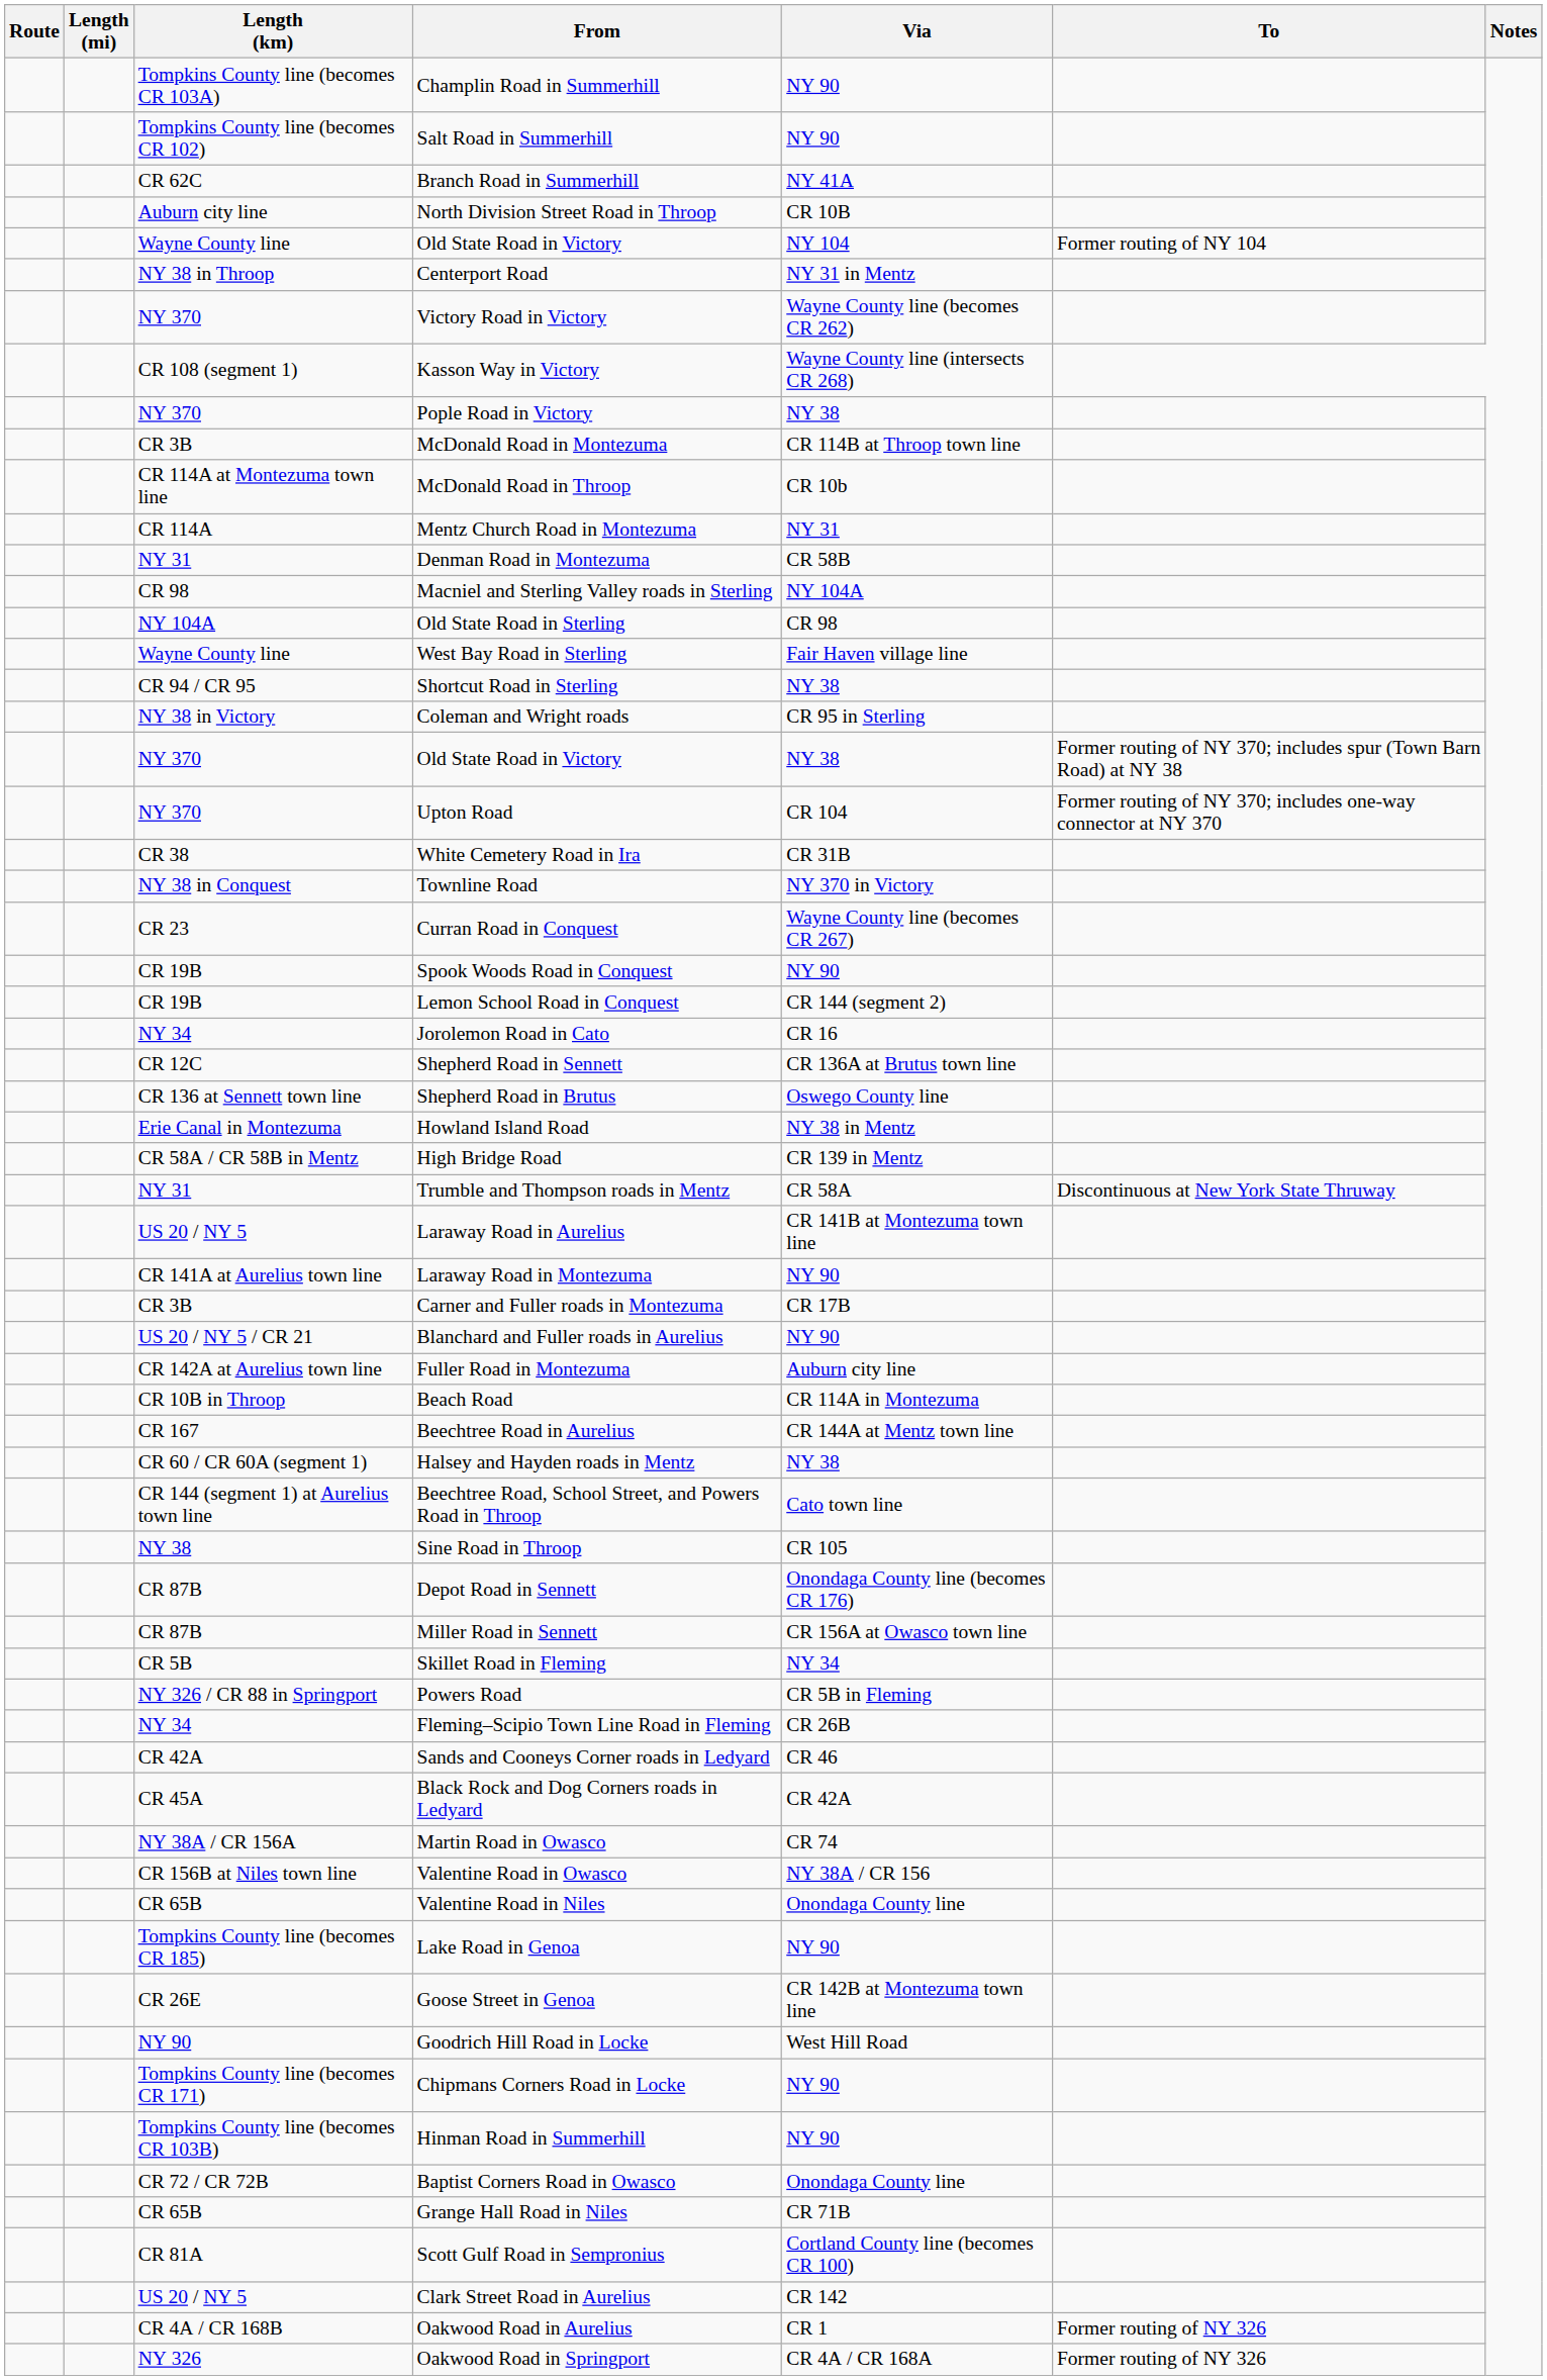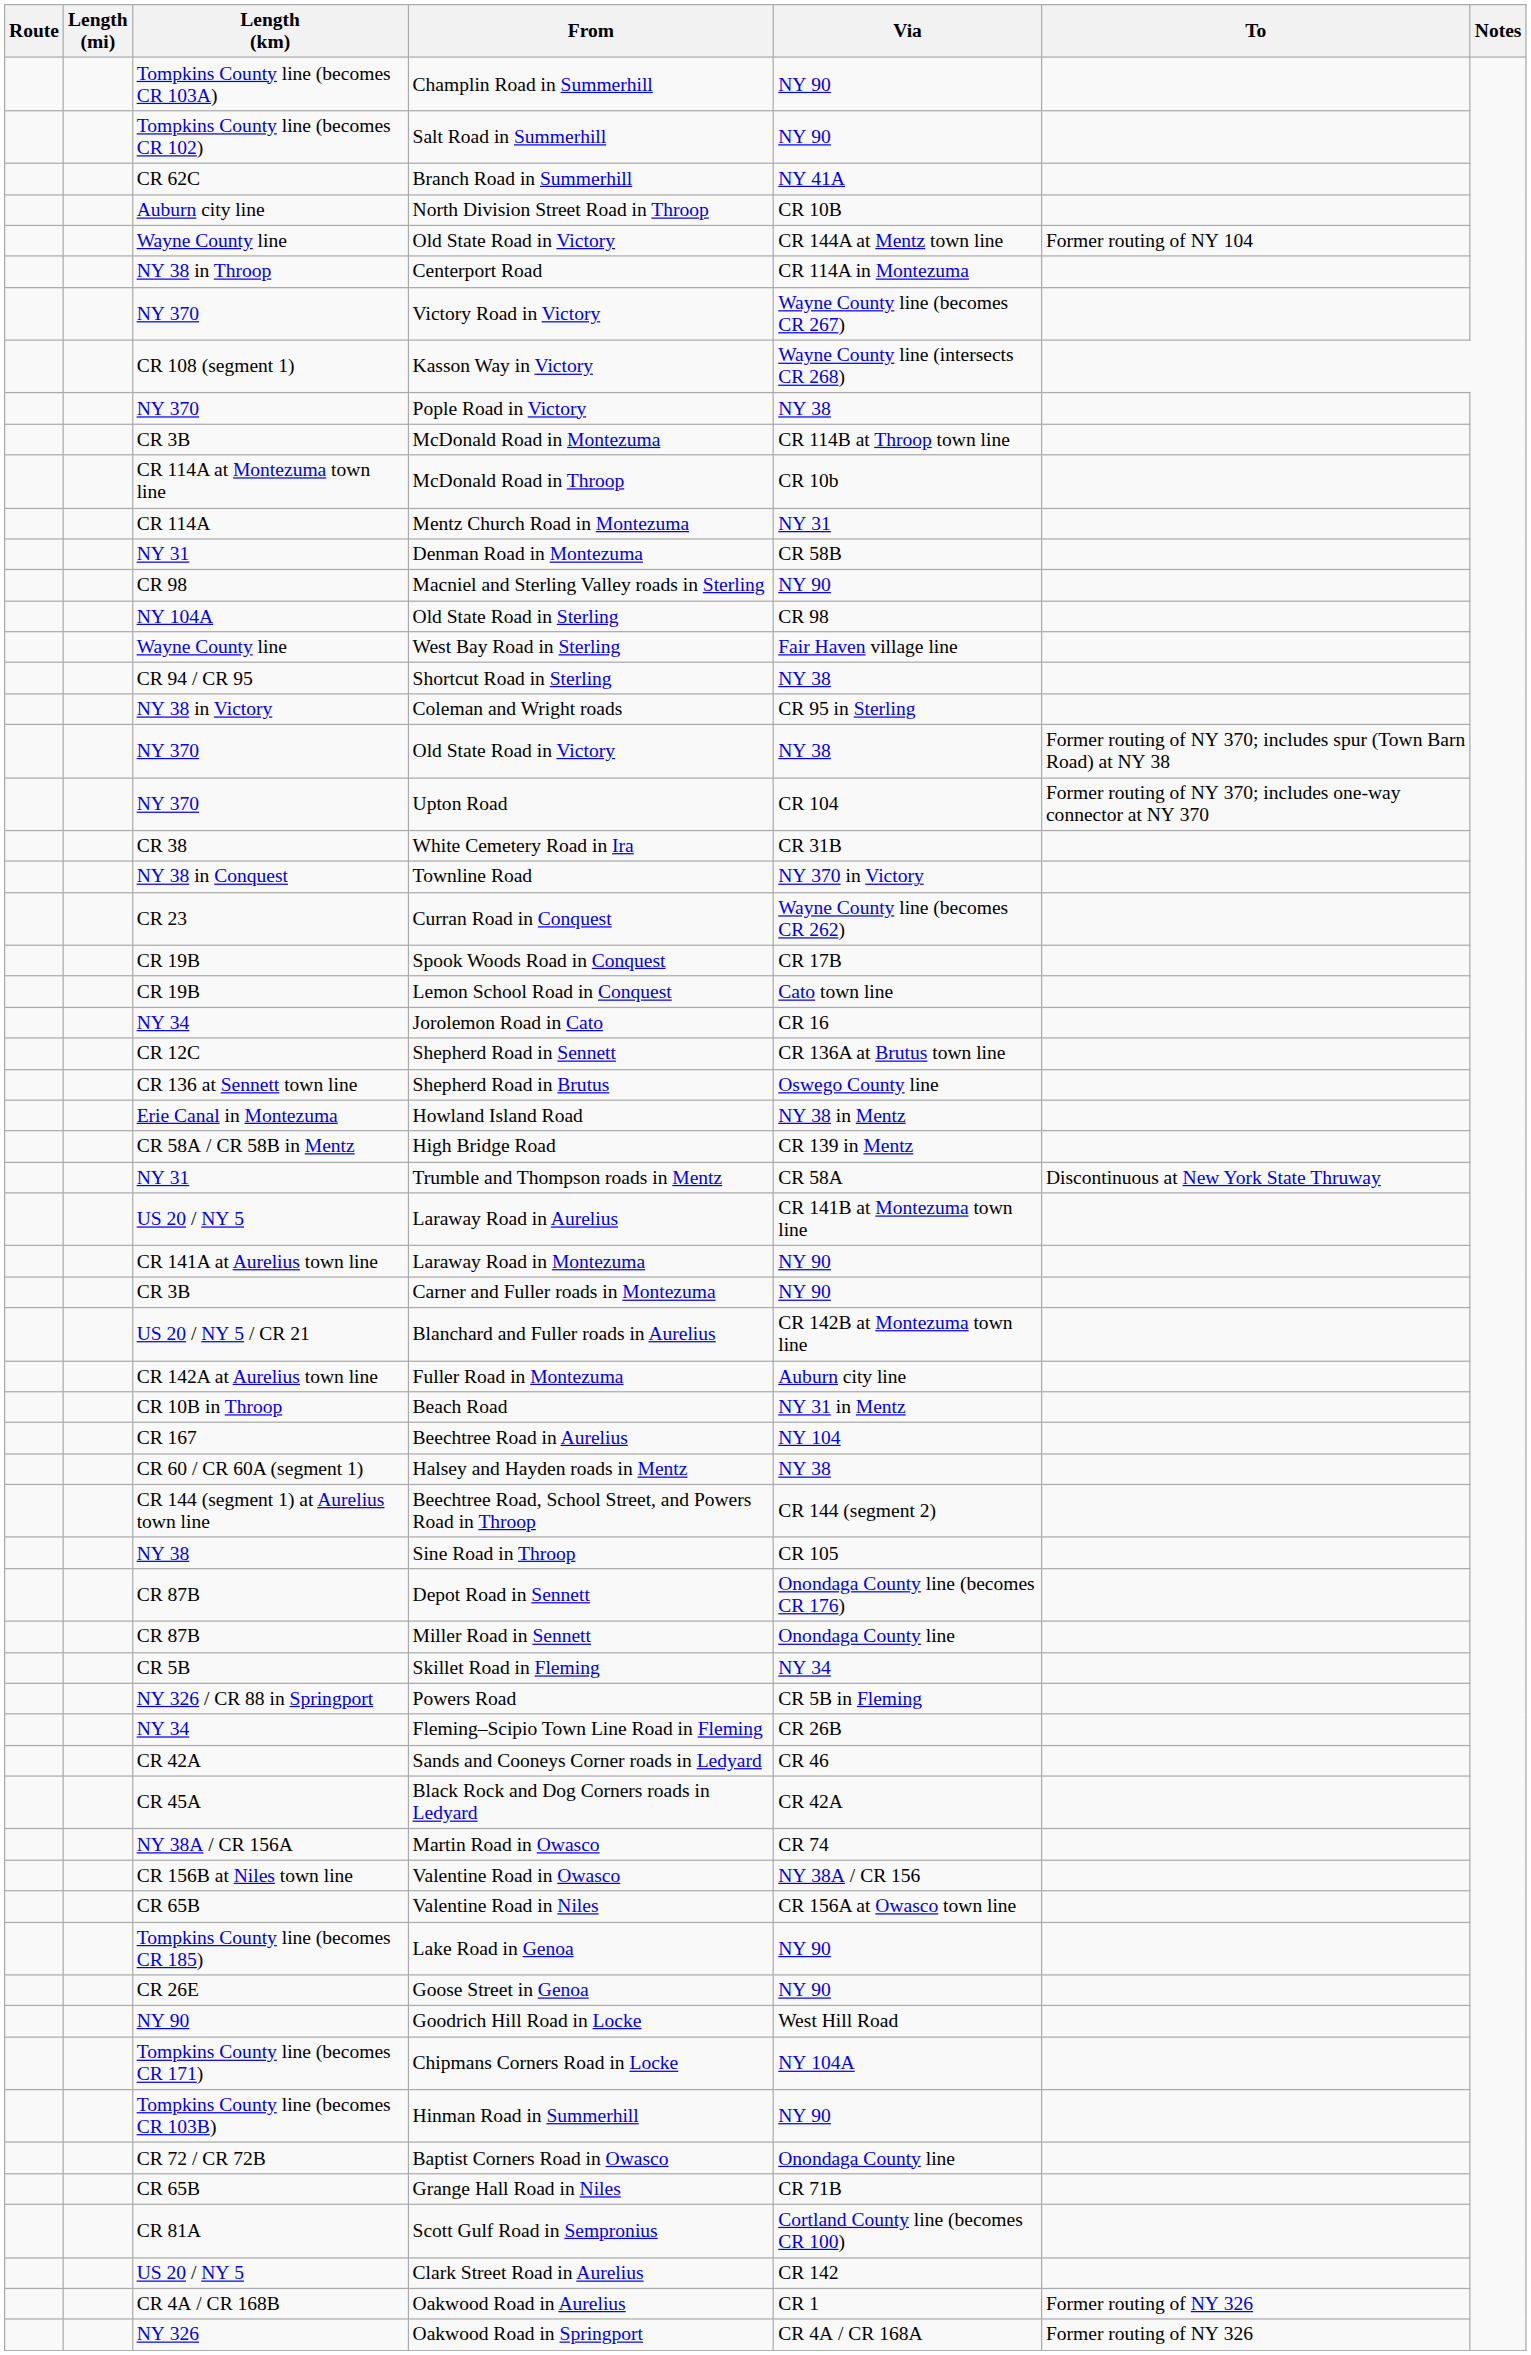Wayne County line / Old State Road in Victory | Via: NY 104 -> CR 144A at Mentz town line
Centerport Road | Via: NY 31 in Mentz -> CR 114A in Montezuma
Victory Road in Victory | Via: Wayne County line (becomes CR 262) -> Wayne County line (becomes CR 267)
Macniel and Sterling Valley roads in Sterling | Via: NY 104A -> NY 90
Curran Road in Conquest | Via: Wayne County line (becomes CR 267) -> Wayne County line (becomes CR 262)
Spook Woods Road in Conquest | Via: NY 90 -> CR 17B
Lemon School Road in Conquest | Via: CR 144 (segment 2) -> Cato town line
Carner and Fuller roads in Montezuma | Via: CR 17B -> NY 90
Blanchard and Fuller roads in Aurelius | Via: NY 90 -> CR 142B at Montezuma town line
Beach Road | Via: CR 114A in Montezuma -> NY 31 in Mentz
Beechtree Road in Aurelius | Via: CR 144A at Mentz town line -> NY 104
Beechtree Road, School Street, and Powers Road in Throop | Via: Cato town line -> CR 144 (segment 2)
Miller Road in Sennett | Via: CR 156A at Owasco town line -> Onondaga County line
Valentine Road in Niles | Via: Onondaga County line -> CR 156A at Owasco town line
Goose Street in Genoa | Via: CR 142B at Montezuma town line -> NY 90
Chipmans Corners Road in Locke | Via: NY 90 -> NY 104A
